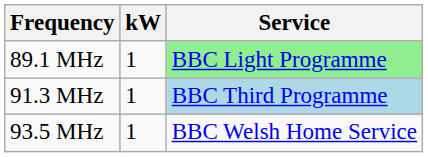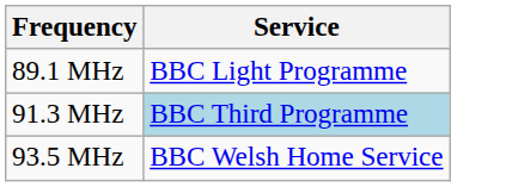- column: kW | 1 | 1 | 1
89.1 MHz | Service: lightgreen background -> no background
